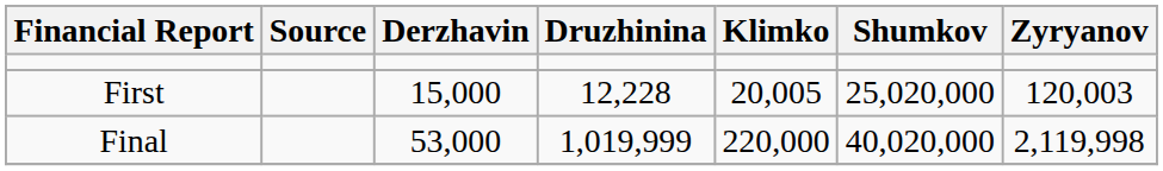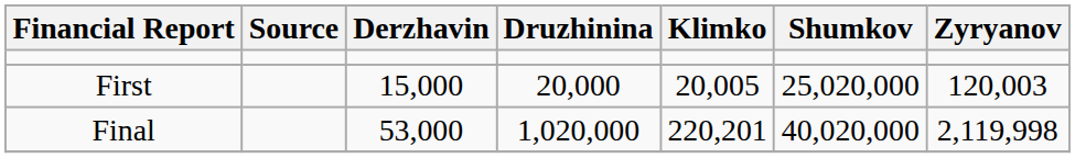First | Druzhinina: 12,228 -> 20,000
Final | Druzhinina: 1,019,999 -> 1,020,000
Final | Klimko: 220,000 -> 220,201
